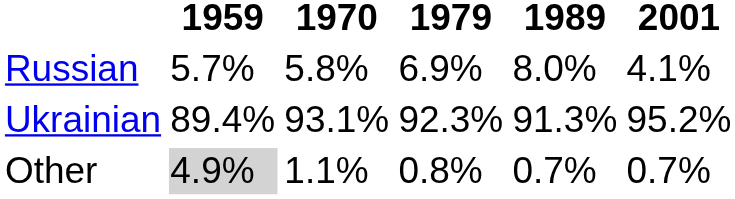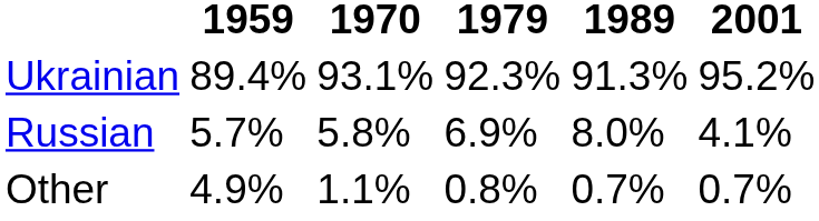rows swapped: Ukrainian <-> Russian
Other | 1959: lightgrey background -> no background
